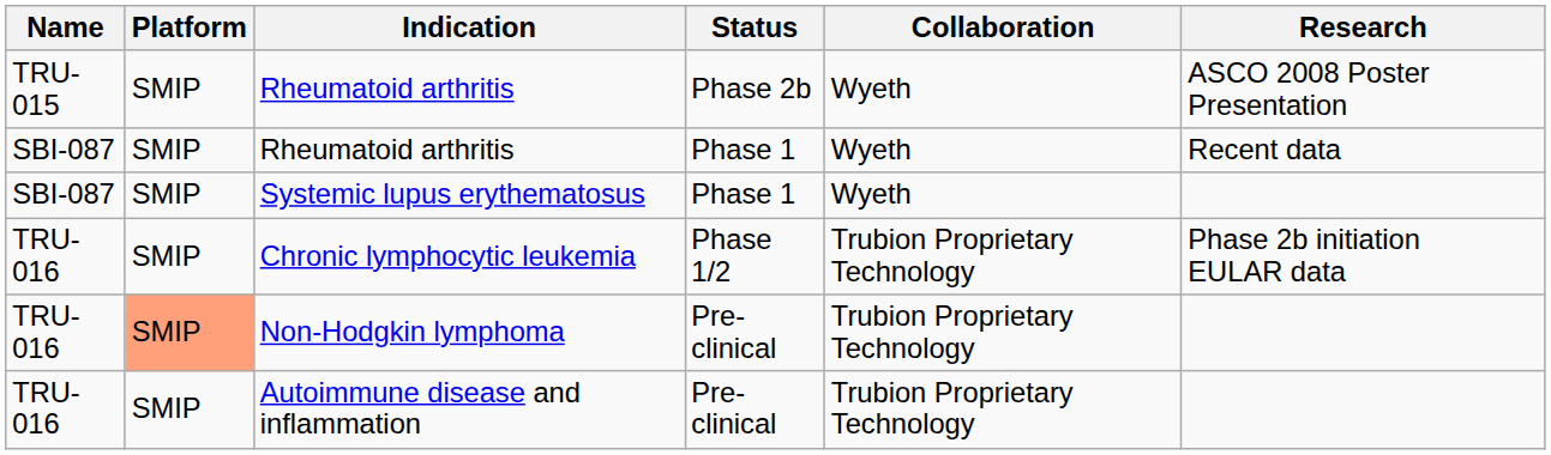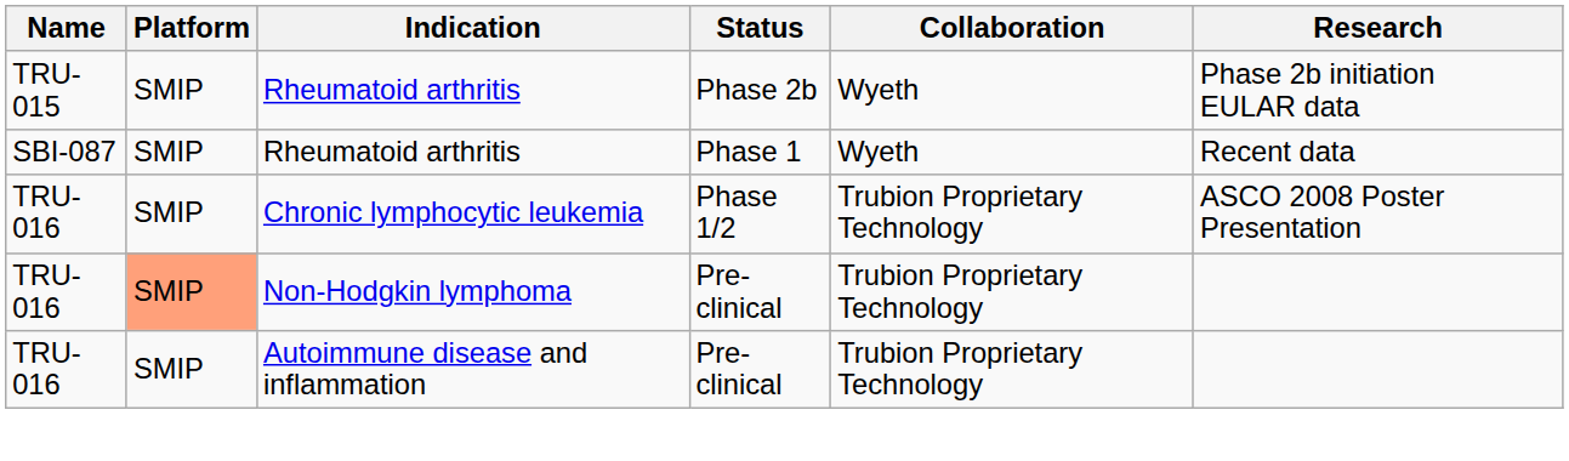Rheumatoid arthritis / Phase 2b | Research: ASCO 2008 Poster Presentation -> Phase 2b initiation EULAR data
- row: SBI-087 | SMIP | Systemic lupus erythematosus | Phase 1 | Wyeth
Chronic lymphocytic leukemia | Research: Phase 2b initiation EULAR data -> ASCO 2008 Poster Presentation
